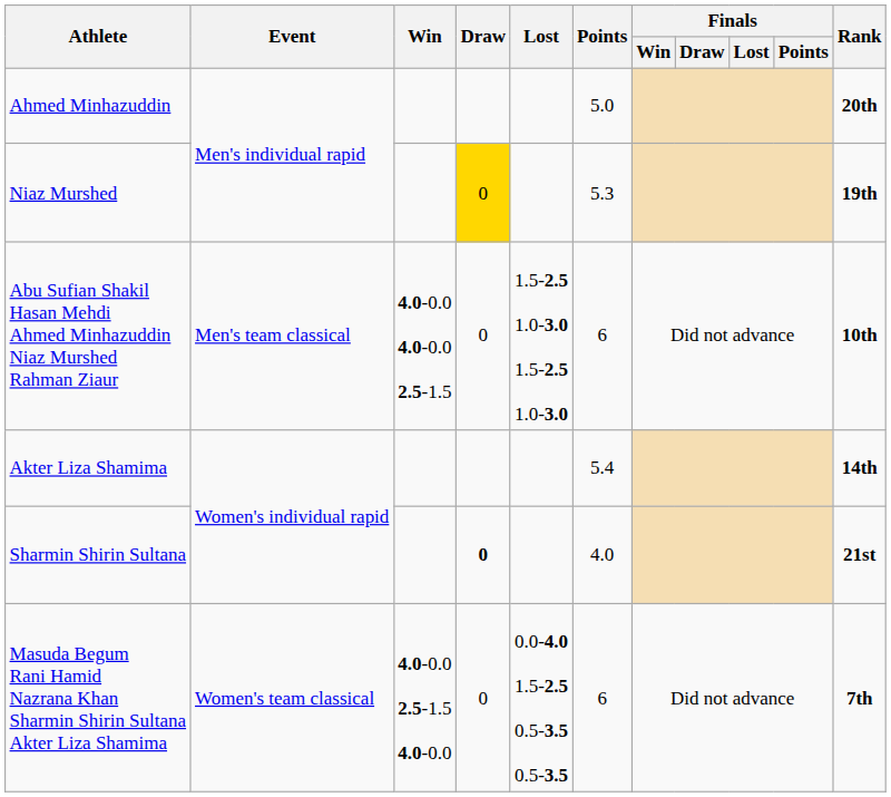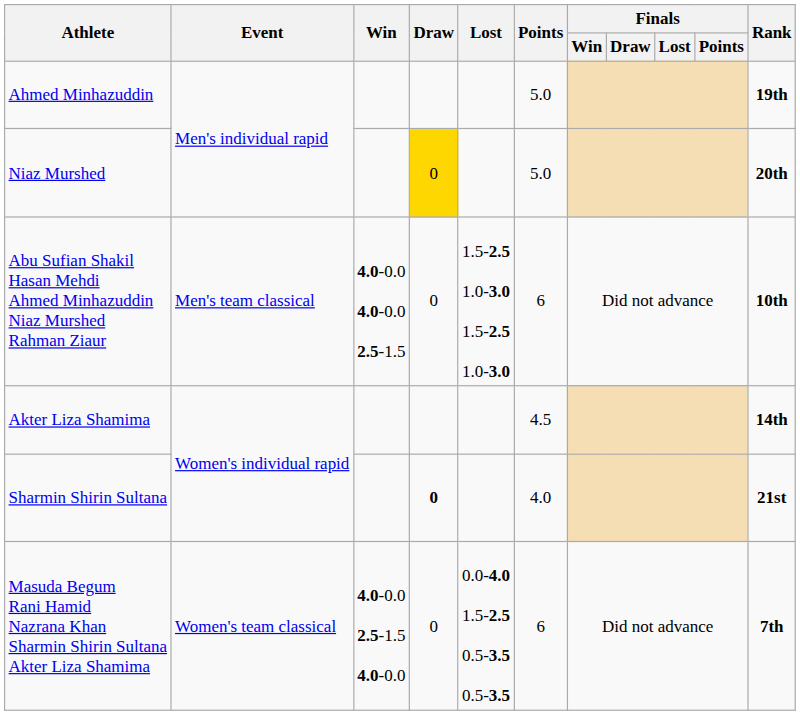Ahmed Minhazuddin | Rank: 20th -> 19th
Niaz Murshed | Points: 5.3 -> 5.0
Niaz Murshed | Rank: 19th -> 20th
Akter Liza Shamima | Points: 5.4 -> 4.5
